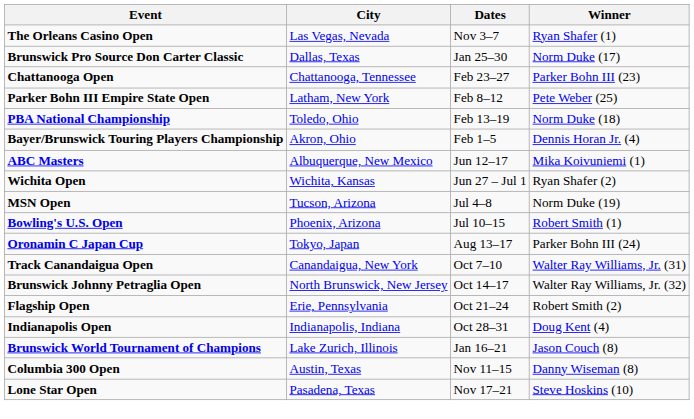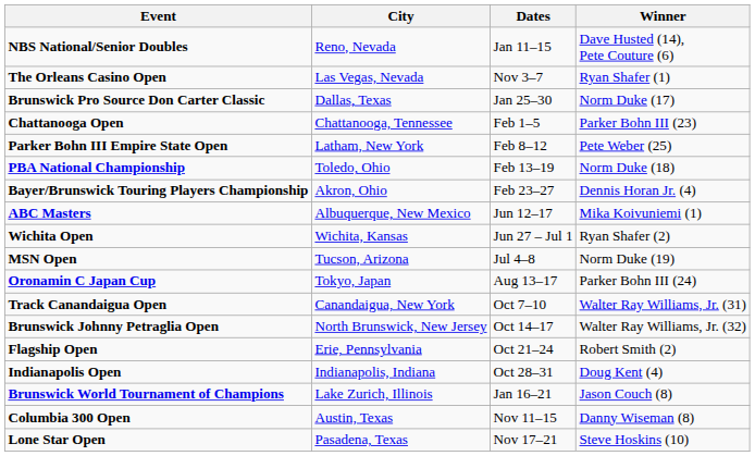+ row: NBS National/Senior Doubles | Reno, Nevada | Jan 11–15 | Dave Husted (14), Pete Couture (6)
Chattanooga Open | Dates: Feb 23–27 -> Feb 1–5
Bayer/Brunswick Touring Players Championship | Dates: Feb 1–5 -> Feb 23–27
- row: Bowling's U.S. Open | Phoenix, Arizona | Jul 10–15 | Robert Smith (1)
